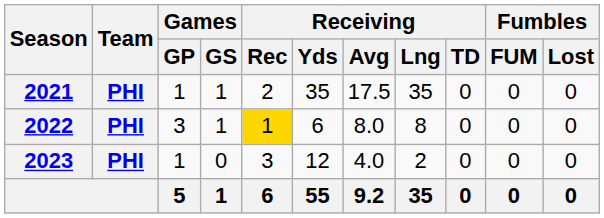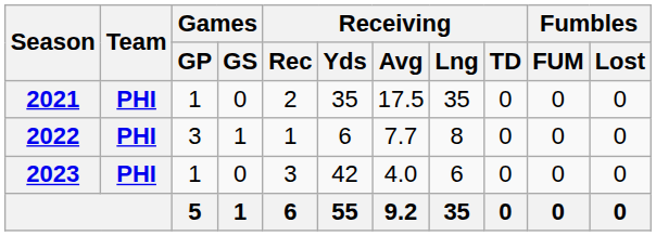2021 | Games / GS: 1 -> 0
2022 | Receiving / Rec: gold background -> no background
2022 | Receiving / Avg: 8.0 -> 7.7
2023 | Receiving / Yds: 12 -> 42
2023 | Receiving / Lng: 2 -> 6
